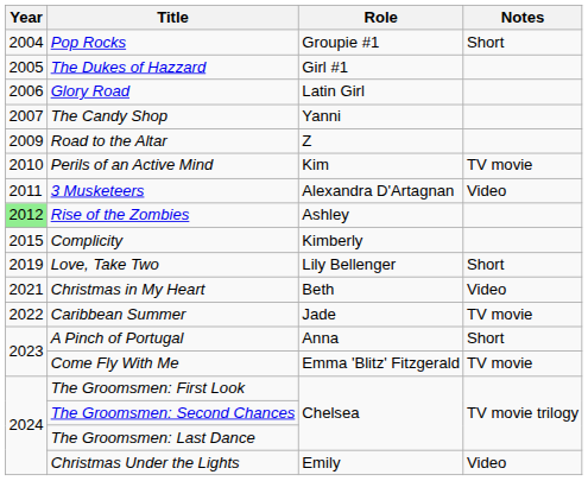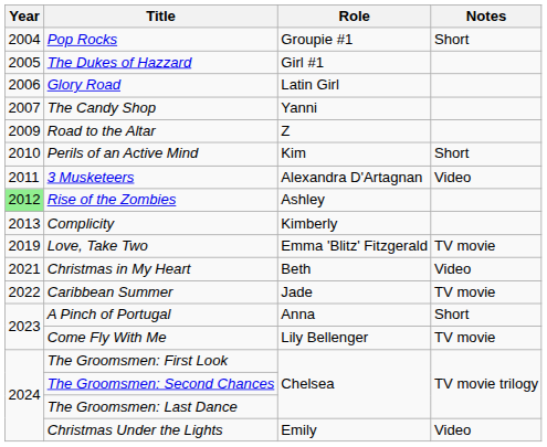Perils of an Active Mind | Notes: TV movie -> Short
Complicity | Year: 2015 -> 2013
Love, Take Two | Role: Lily Bellenger -> Emma 'Blitz' Fitzgerald
Love, Take Two | Notes: Short -> TV movie
Come Fly With Me | Role: Emma 'Blitz' Fitzgerald -> Lily Bellenger
